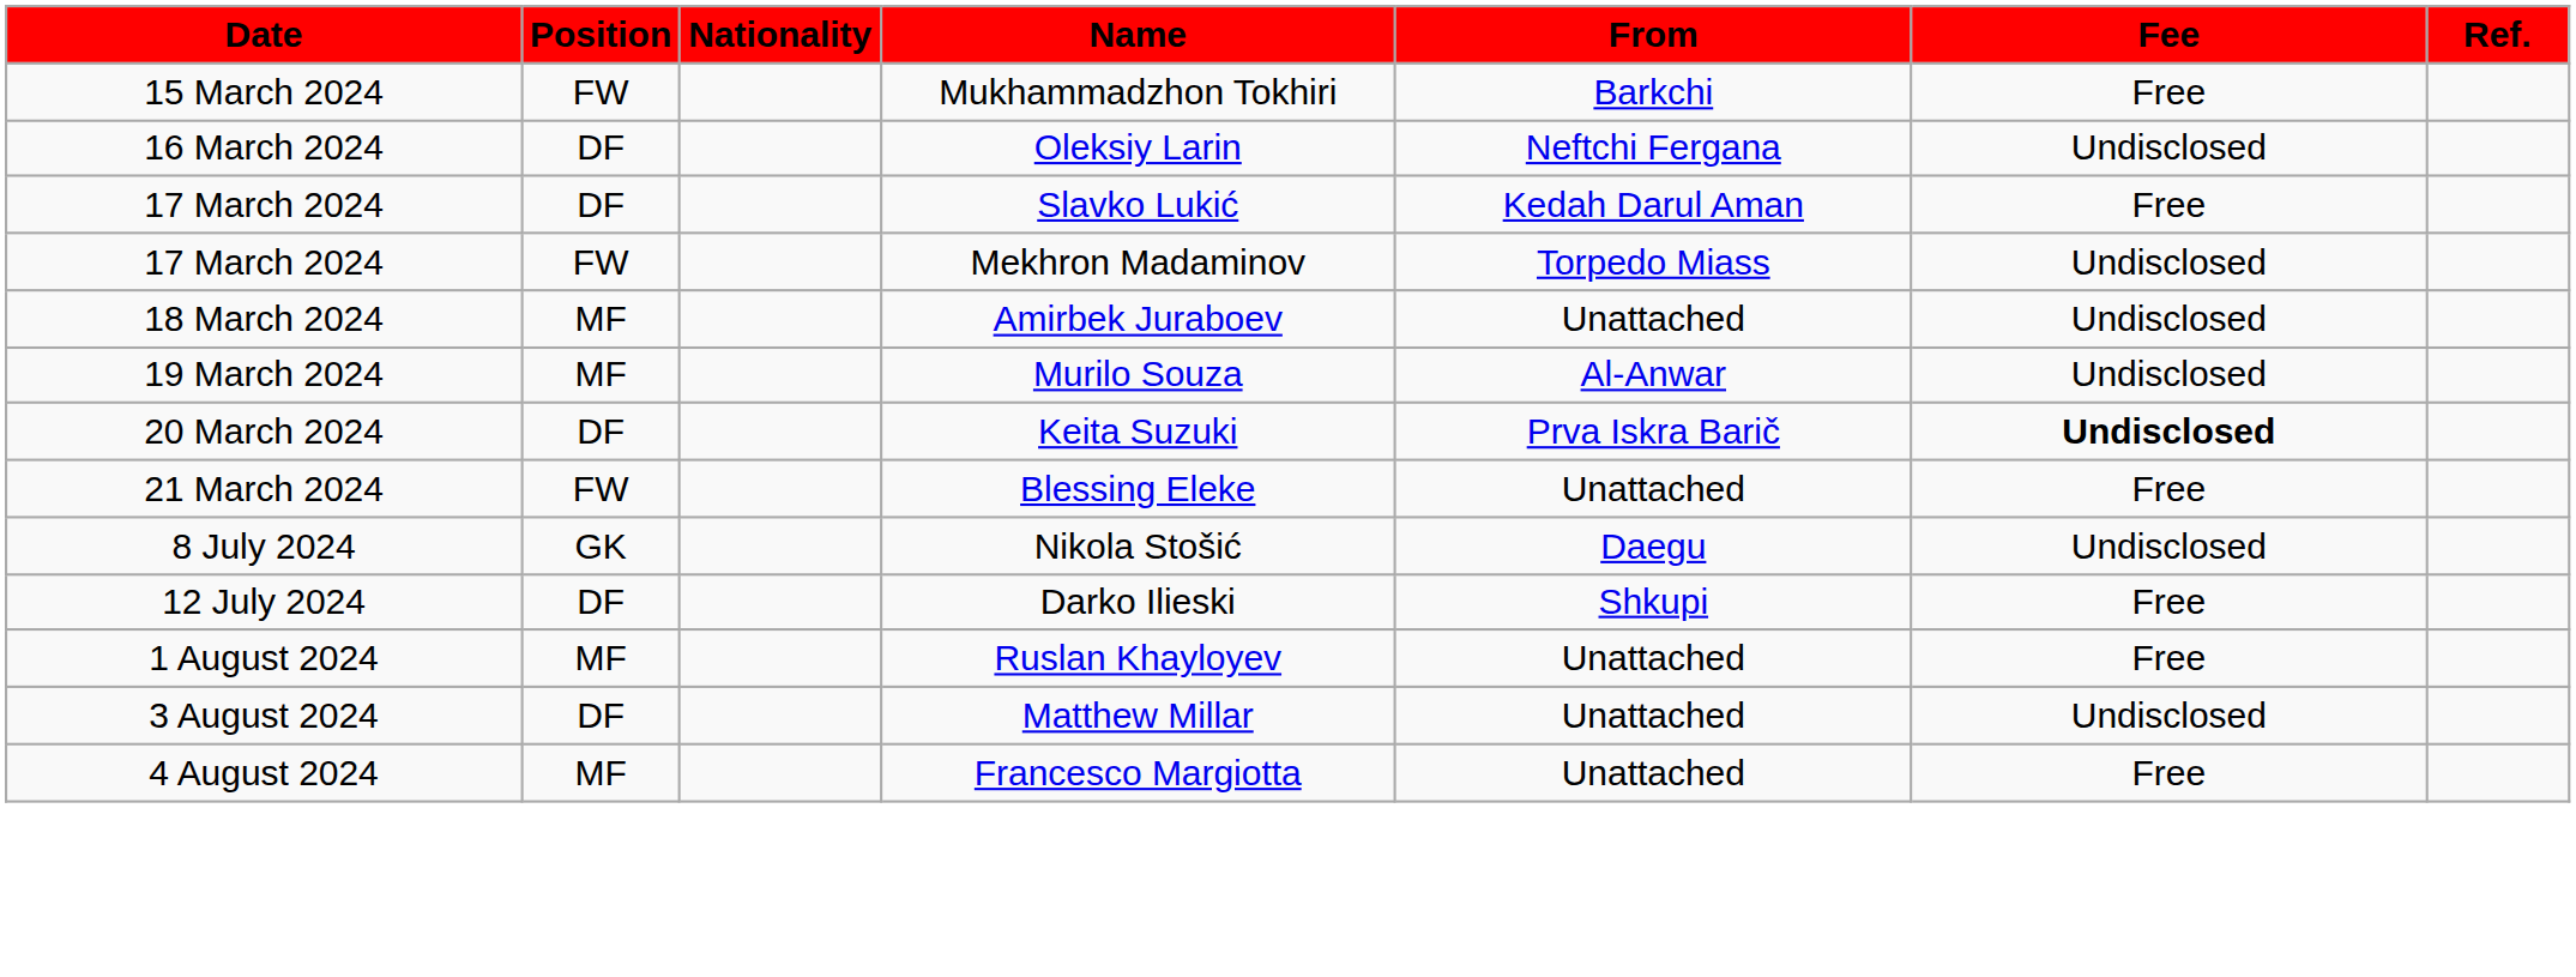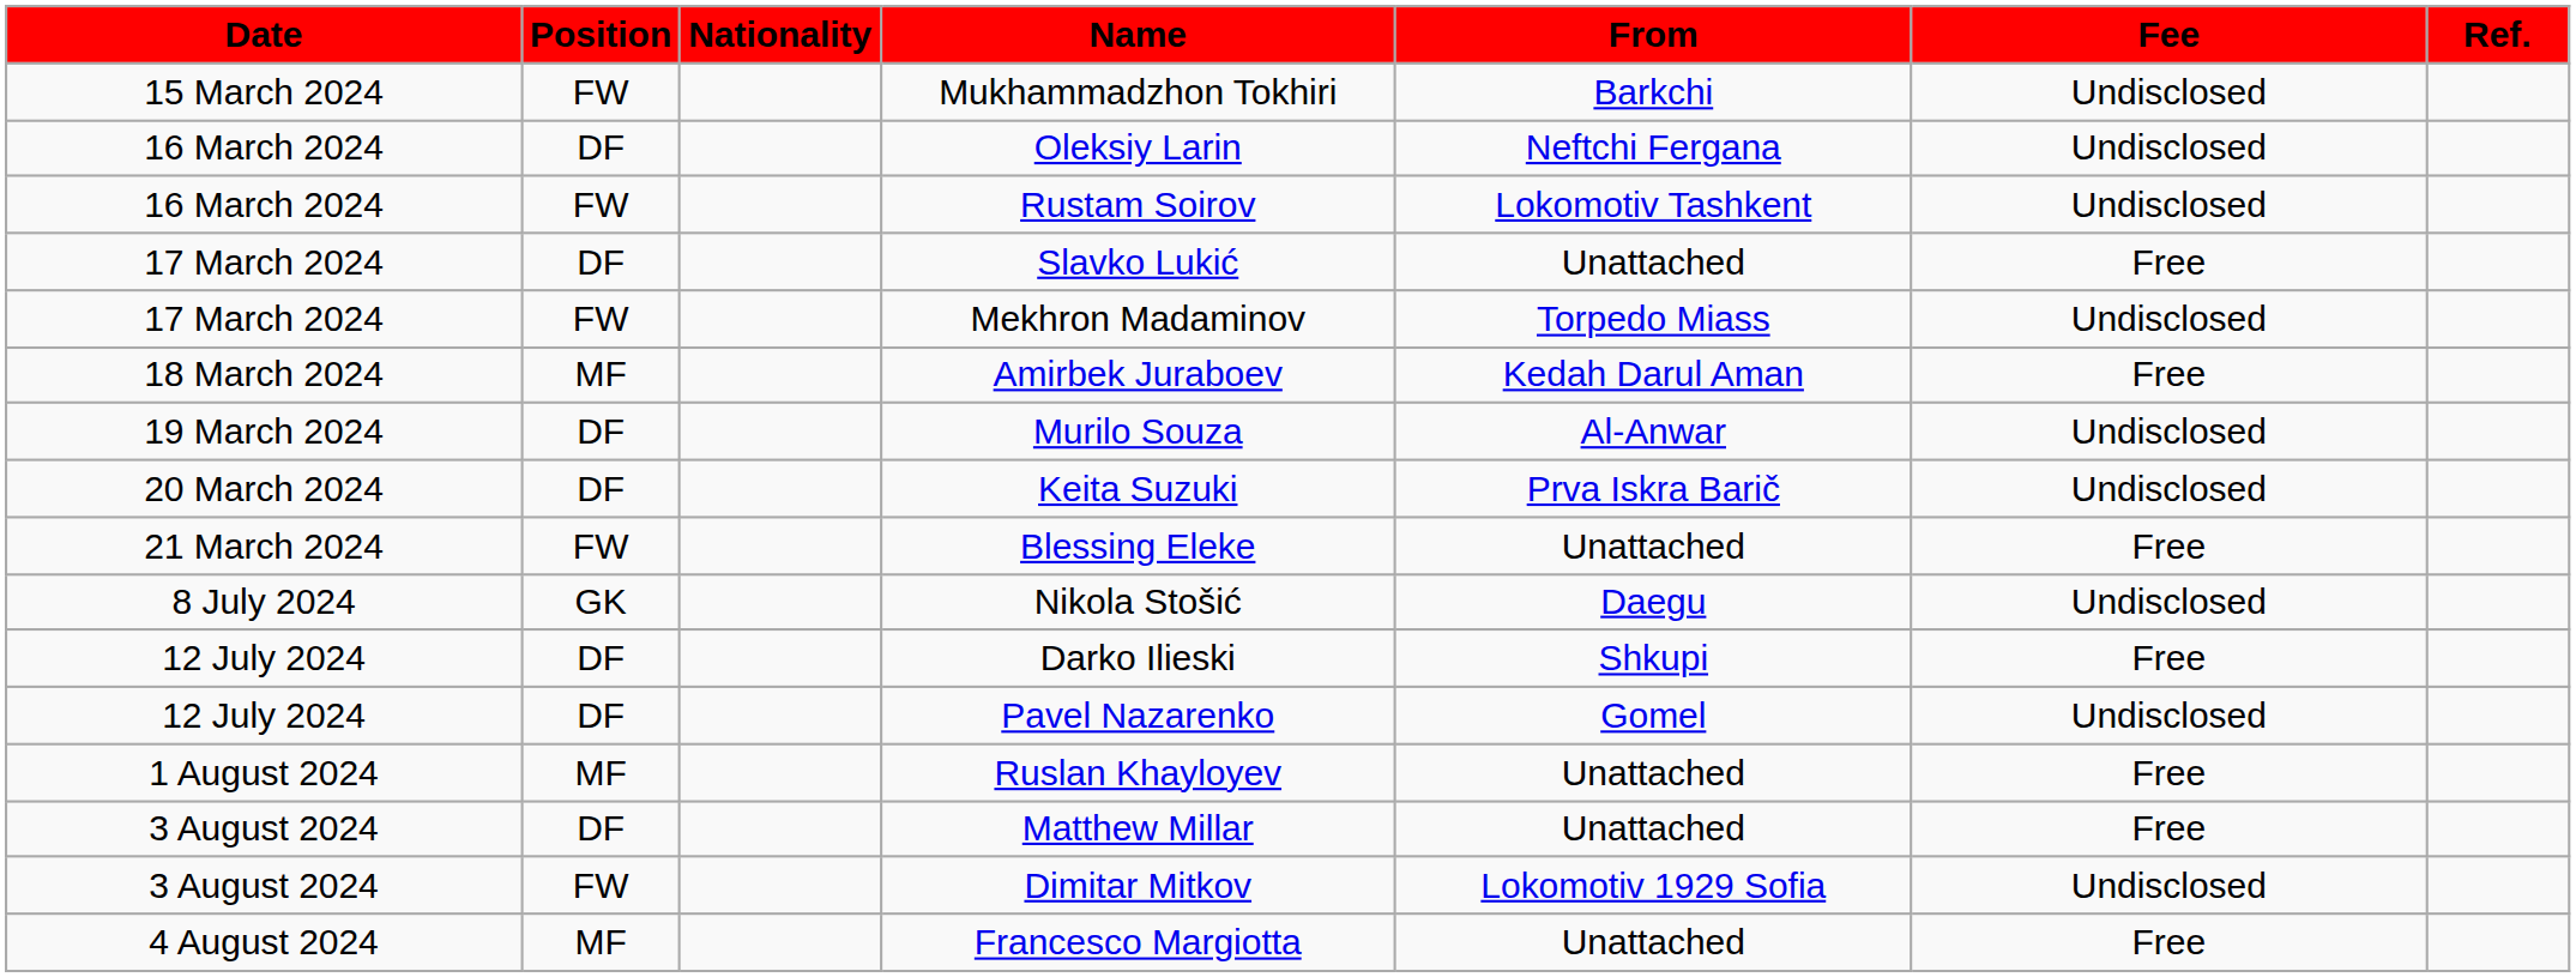Mukhammadzhon Tokhiri | Fee: Free -> Undisclosed
+ row: 16 March 2024 | FW | Rustam Soirov | Lokomotiv Tashkent | Undisclosed
Slavko Lukić | From: Kedah Darul Aman -> Unattached
Amirbek Juraboev | From: Unattached -> Kedah Darul Aman
Amirbek Juraboev | Fee: Undisclosed -> Free
Murilo Souza | Position: MF -> DF
Keita Suzuki | Fee: bold -> normal
+ row: 12 July 2024 | DF | Pavel Nazarenko | Gomel | Undisclosed
Matthew Millar | Fee: Undisclosed -> Free
+ row: 3 August 2024 | FW | Dimitar Mitkov | Lokomotiv 1929 Sofia | Undisclosed
